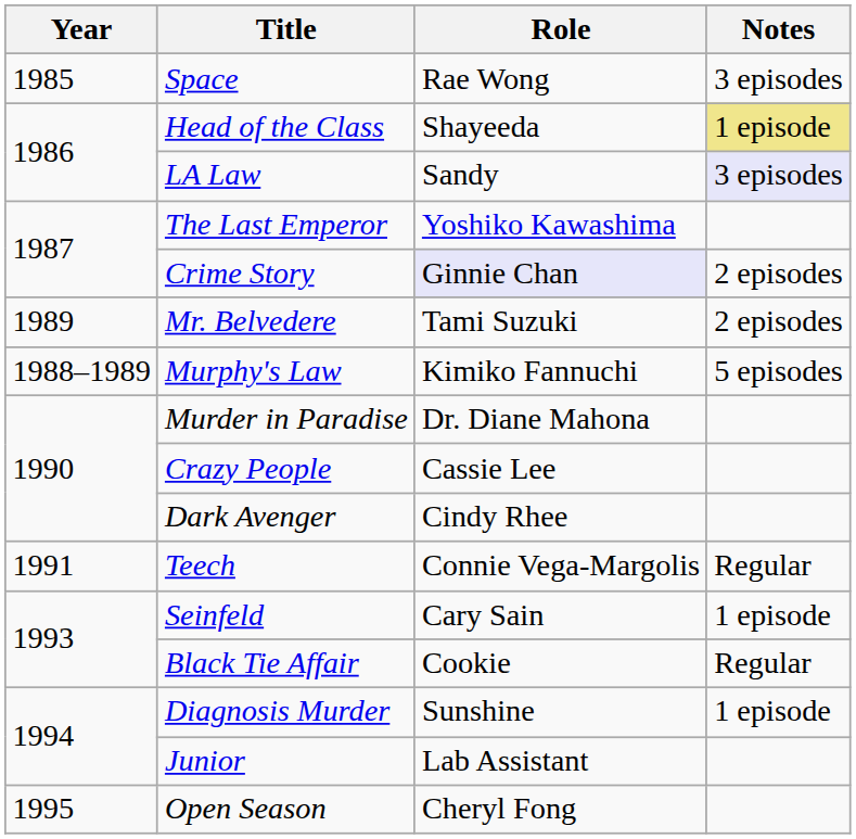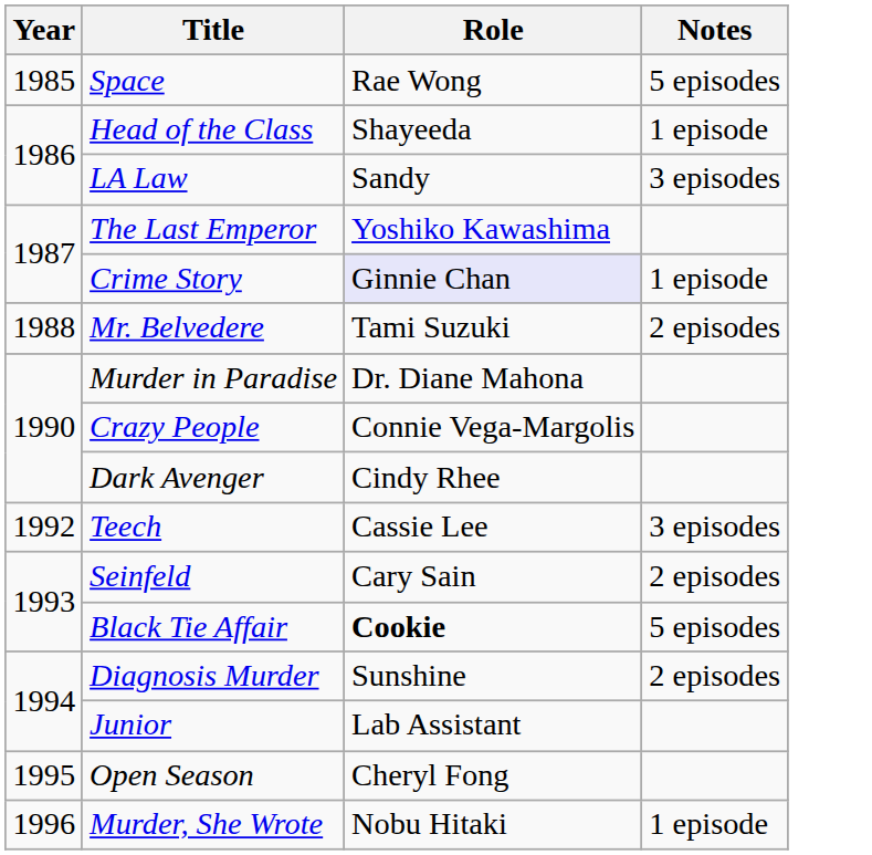Space | Notes: 3 episodes -> 5 episodes
Head of the Class | Notes: khaki background -> no background
LA Law | Notes: lavender background -> no background
Crime Story | Notes: 2 episodes -> 1 episode
Mr. Belvedere | Year: 1989 -> 1988
- row: 1988–1989 | Murphy's Law | Kimiko Fannuchi | 5 episodes
Crazy People | Role: Cassie Lee -> Connie Vega-Margolis
Teech | Year: 1991 -> 1992
Teech | Role: Connie Vega-Margolis -> Cassie Lee
Teech | Notes: Regular -> 3 episodes
Seinfeld | Notes: 1 episode -> 2 episodes
Black Tie Affair | Role: normal -> bold
Black Tie Affair | Notes: Regular -> 5 episodes
Diagnosis Murder | Notes: 1 episode -> 2 episodes
+ row: 1996 | Murder, She Wrote | Nobu Hitaki | 1 episode
